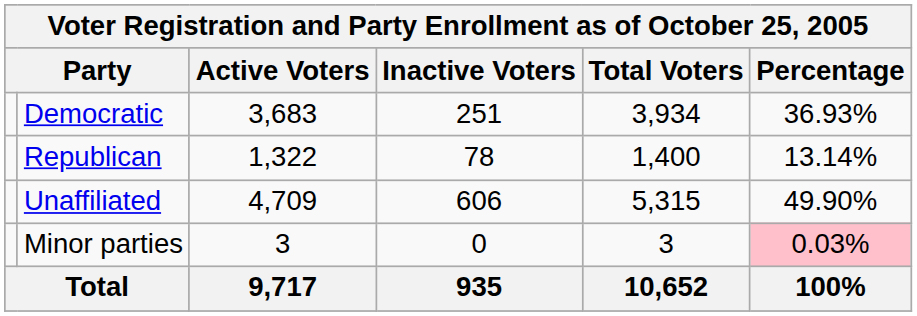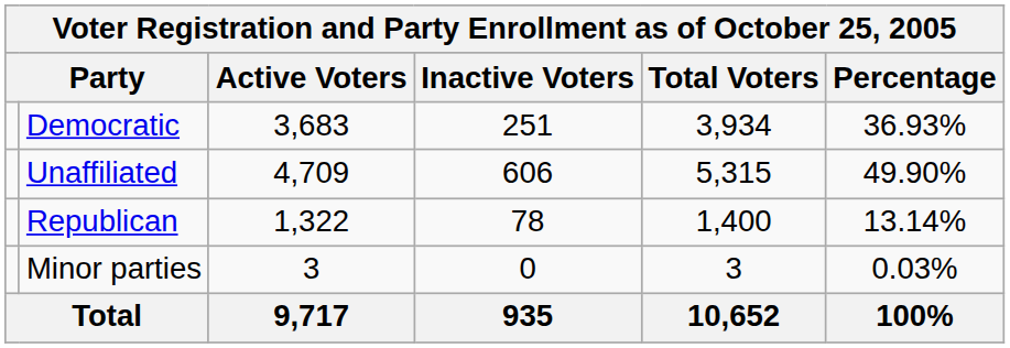rows swapped: Republican <-> Unaffiliated
Minor parties | Percentage: pink background -> no background
